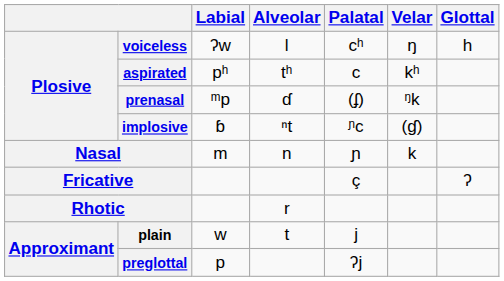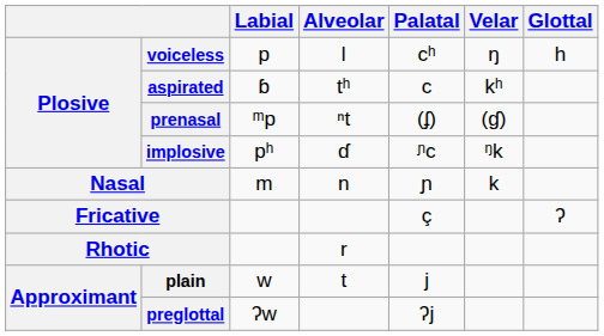voiceless | Labial: ʔw -> p
aspirated | Labial: pʰ -> ɓ
prenasal | Alveolar: ɗ -> ⁿt
prenasal | Velar: ᵑk -> (ɠ)
implosive | Labial: ɓ -> pʰ
implosive | Alveolar: ⁿt -> ɗ
implosive | Velar: (ɠ) -> ᵑk
preglottal | Labial: p -> ʔw
